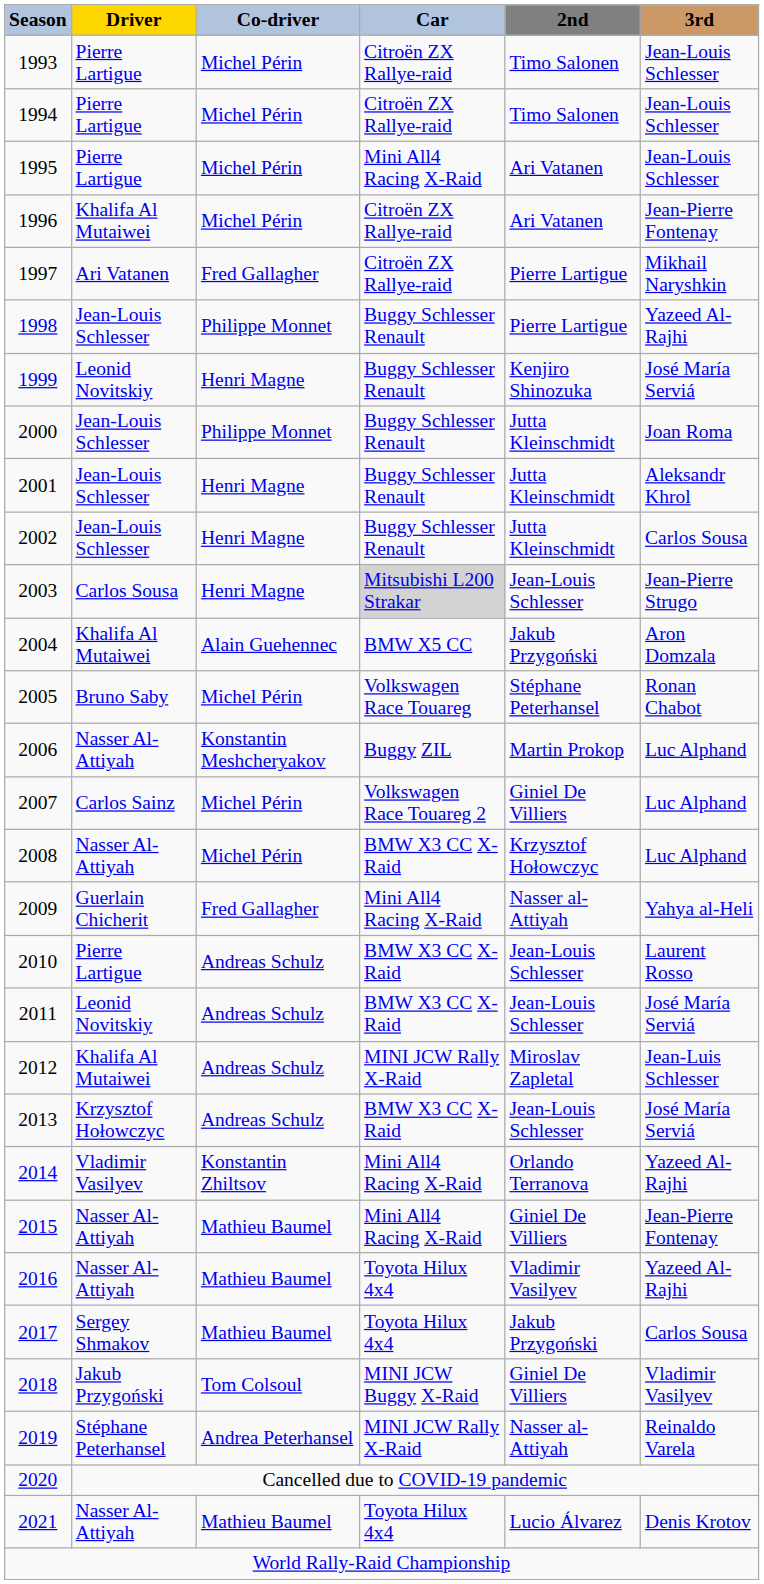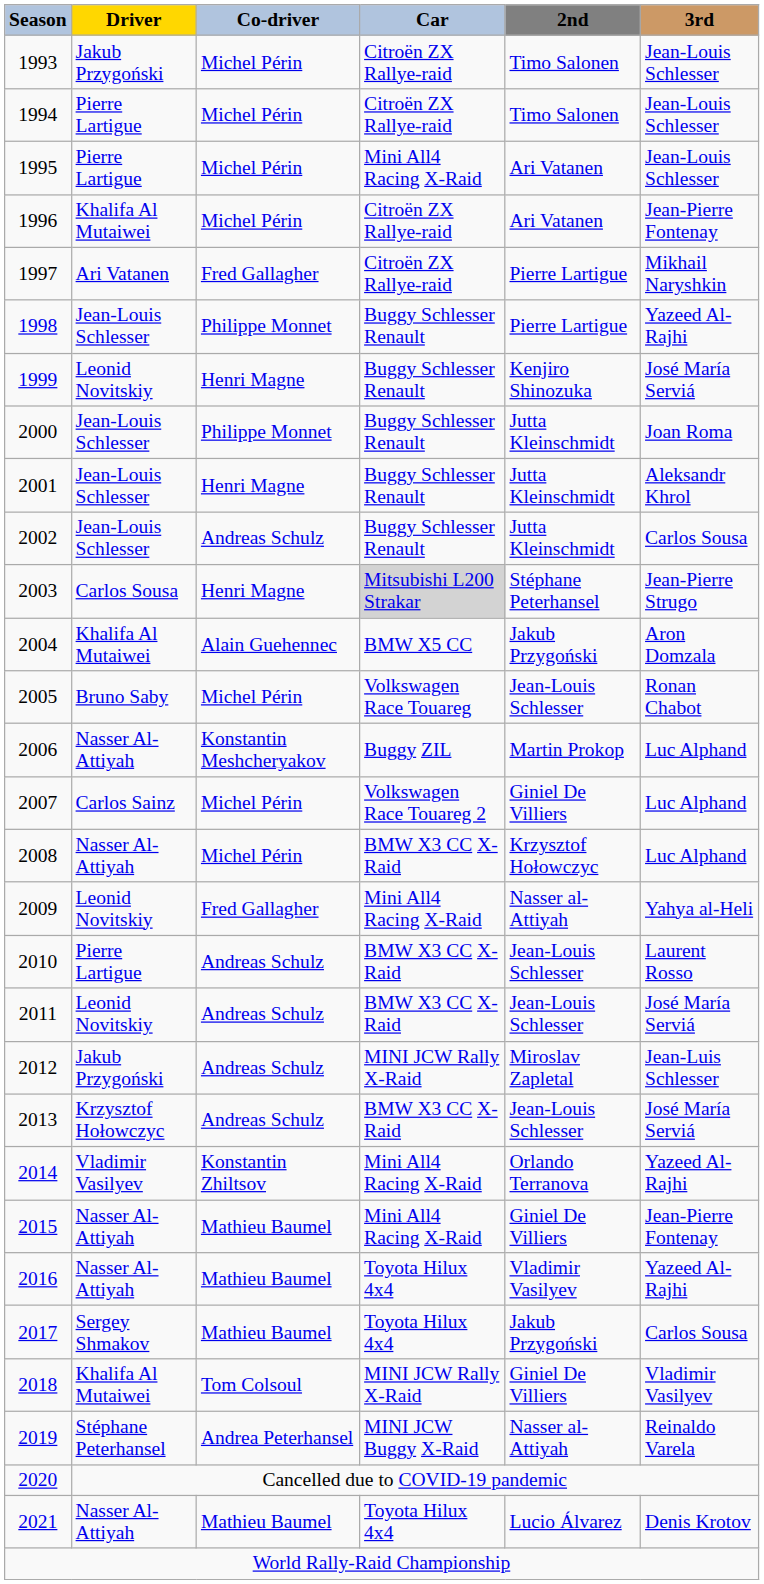1993 | Driver: Pierre Lartigue -> Jakub Przygoński
2002 | Co-driver: Henri Magne -> Andreas Schulz
2003 | 2nd: Jean-Louis Schlesser -> Stéphane Peterhansel
2005 | 2nd: Stéphane Peterhansel -> Jean-Louis Schlesser
2009 | Driver: Guerlain Chicherit -> Leonid Novitskiy
2012 | Driver: Khalifa Al Mutaiwei -> Jakub Przygoński
2018 | Driver: Jakub Przygoński -> Khalifa Al Mutaiwei
2018 | Car: MINI JCW Buggy X-Raid -> MINI JCW Rally X-Raid
2019 | Car: MINI JCW Rally X-Raid -> MINI JCW Buggy X-Raid
